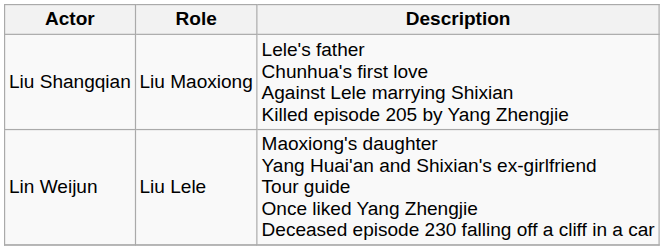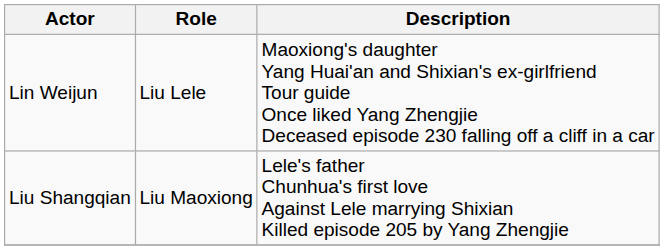rows swapped: Liu Shangqian <-> Lin Weijun
